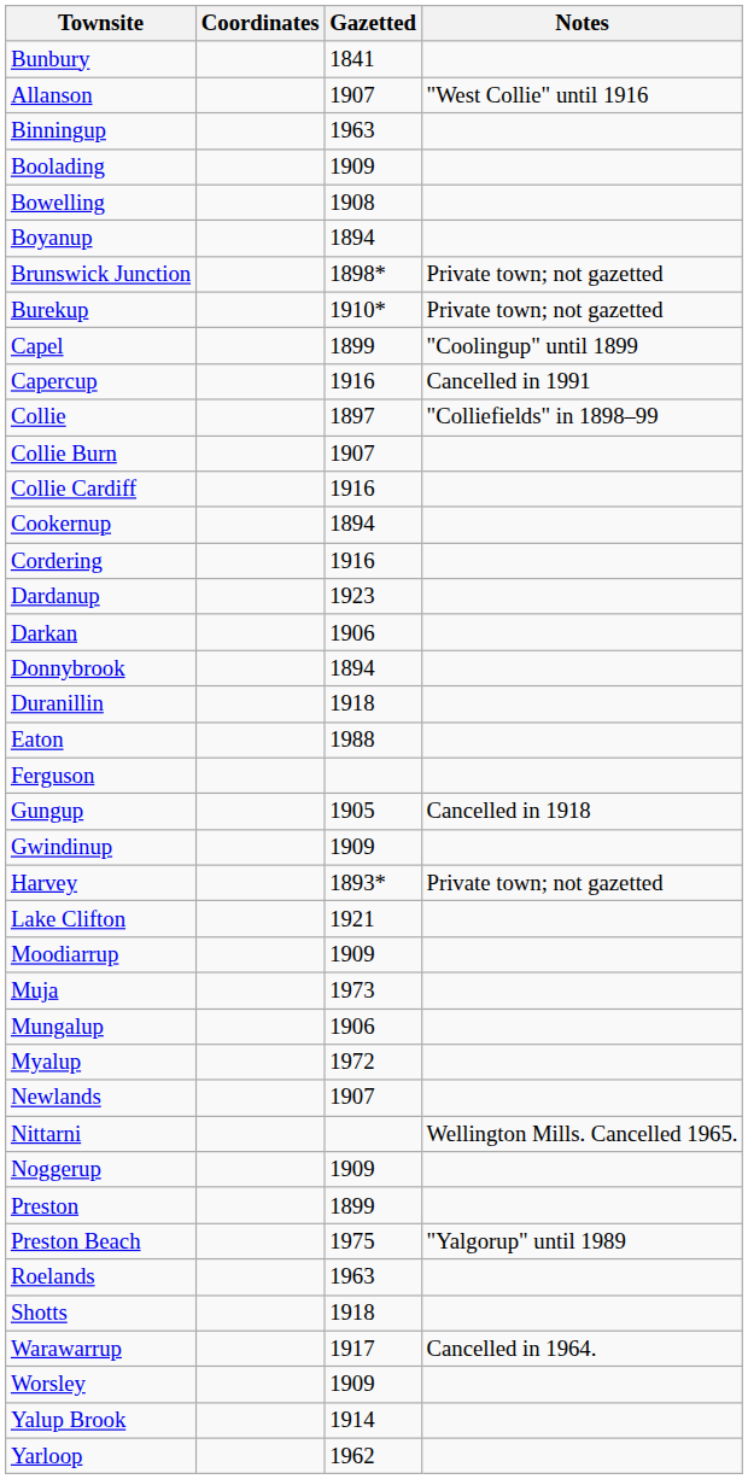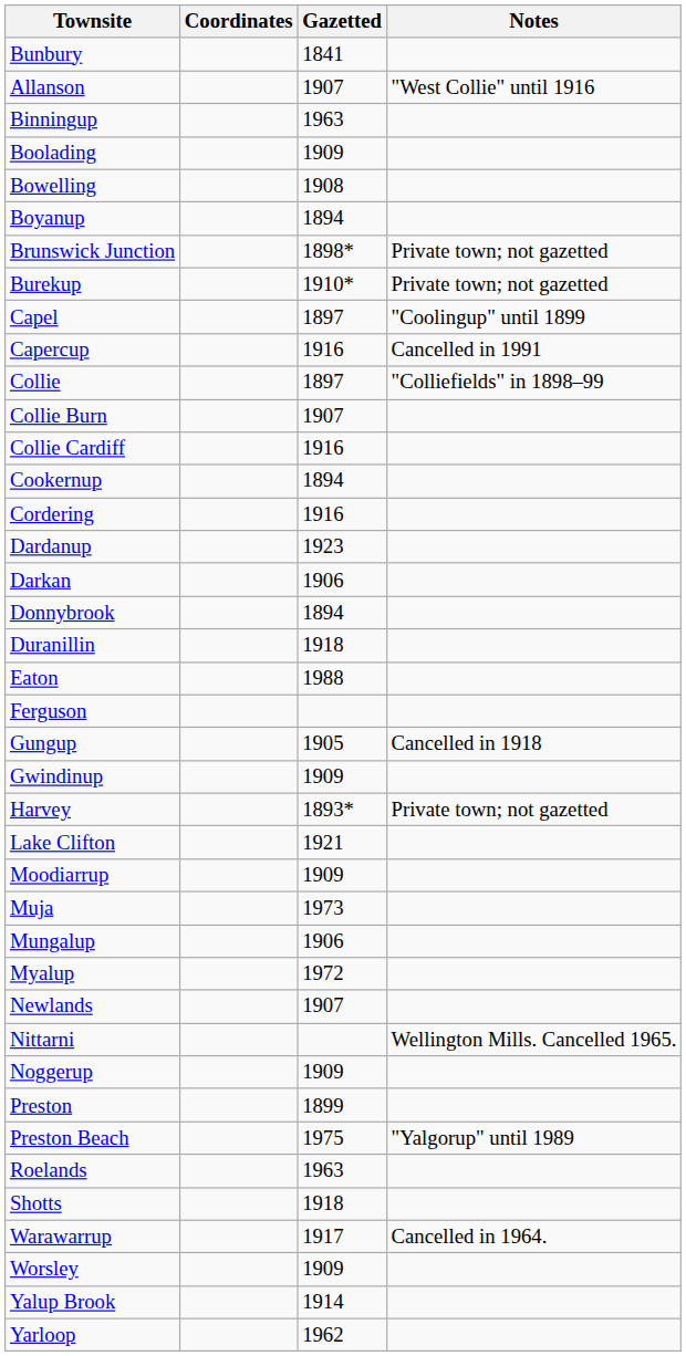Capel | Gazetted: 1899 -> 1897
